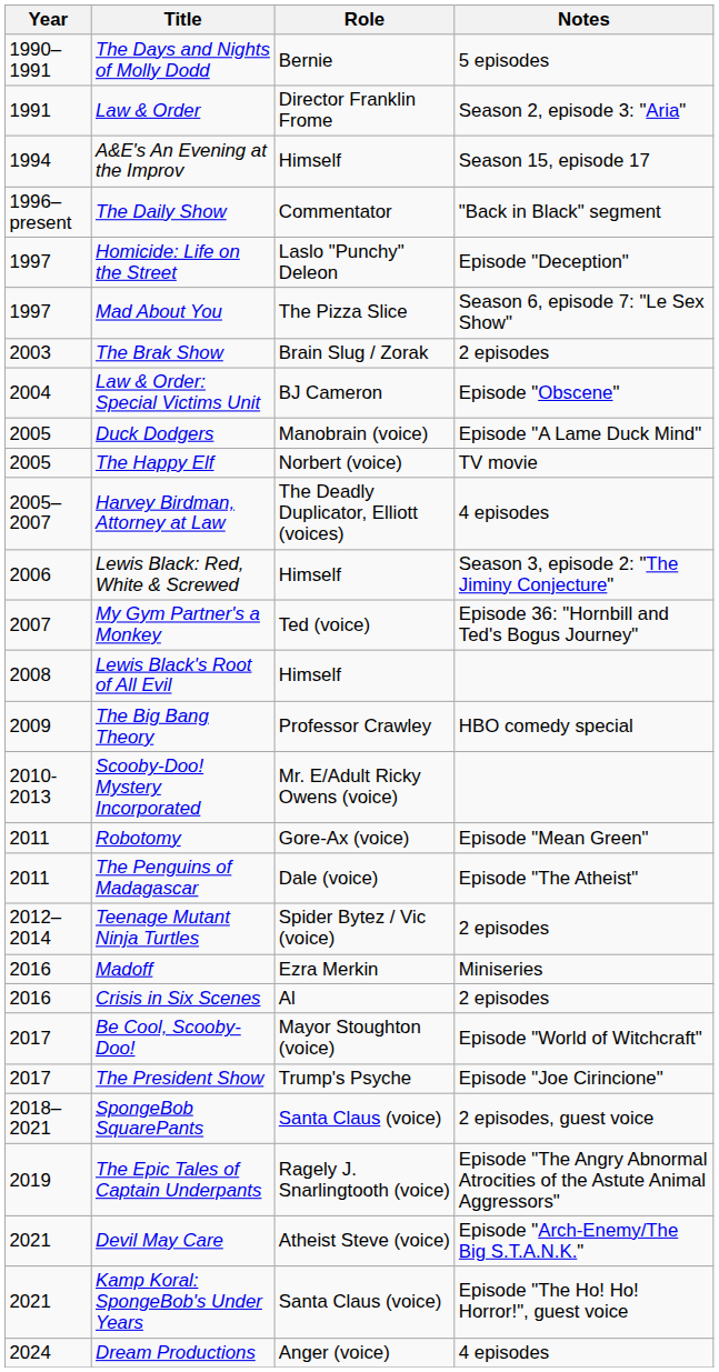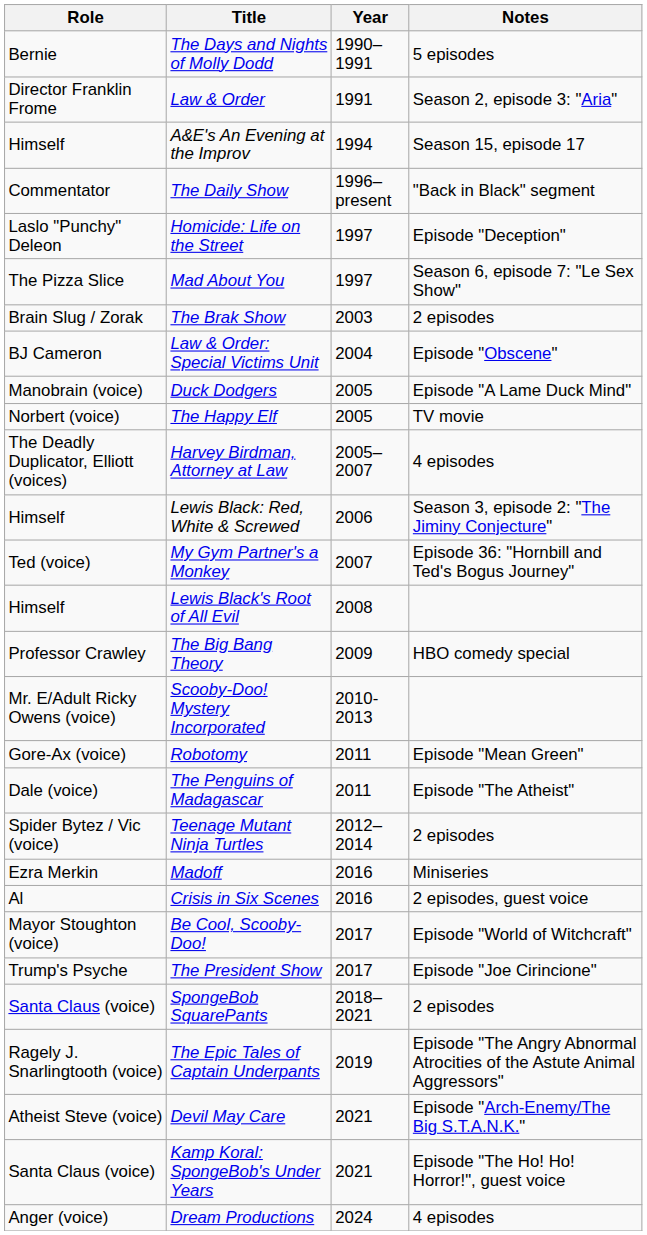columns swapped: Year <-> Role
Crisis in Six Scenes | Notes: 2 episodes -> 2 episodes, guest voice
SpongeBob SquarePants | Notes: 2 episodes, guest voice -> 2 episodes
